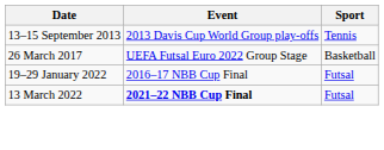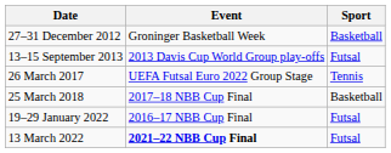+ row: 27–31 December 2012 | Groninger Basketball Week | Basketball
13–15 September 2013 | Sport: Tennis -> Futsal
26 March 2017 | Sport: Basketball -> Tennis
+ row: 25 March 2018 | 2017–18 NBB Cup Final | Basketball
